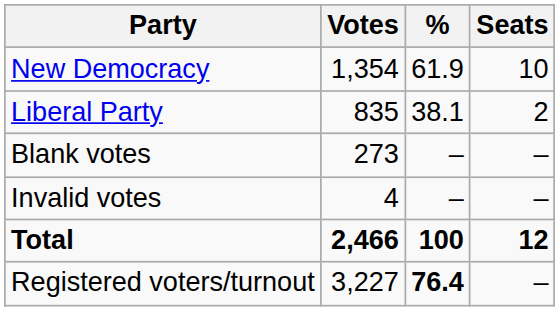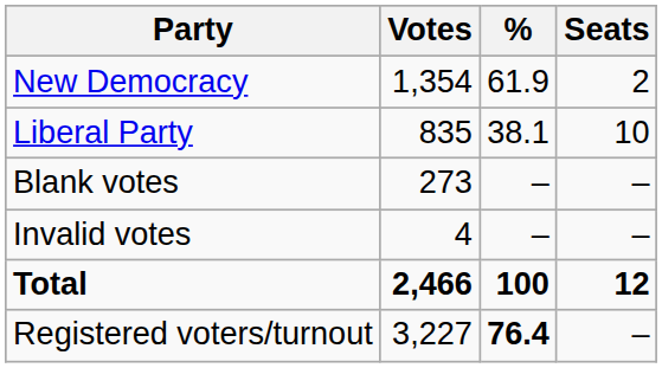New Democracy | Seats: 10 -> 2
Liberal Party | Seats: 2 -> 10
